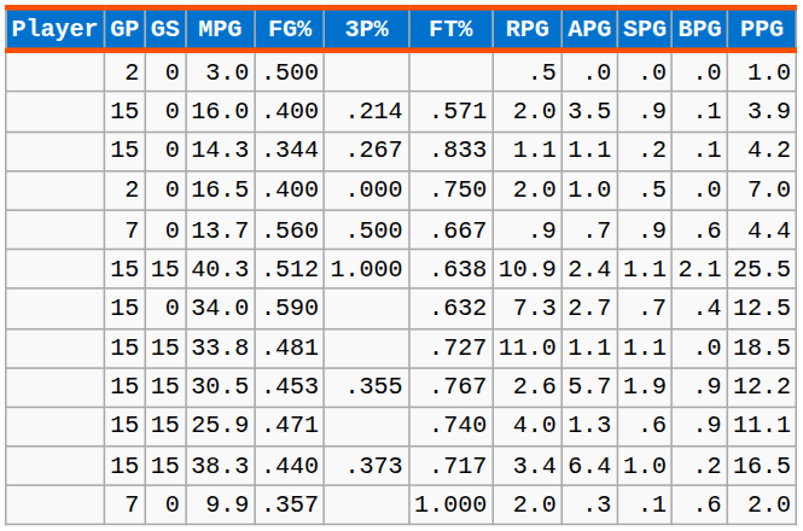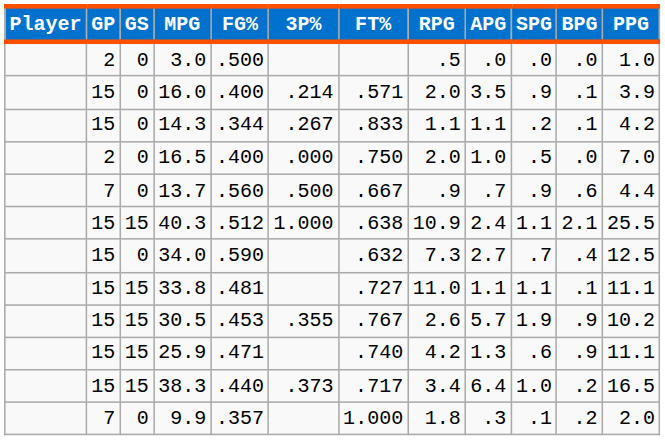33.8 | BPG: .0 -> .1
33.8 | PPG: 18.5 -> 11.1
30.5 | PPG: 12.2 -> 10.2
25.9 | RPG: 4.0 -> 4.2
9.9 | RPG: 2.0 -> 1.8
9.9 | BPG: .6 -> .2
